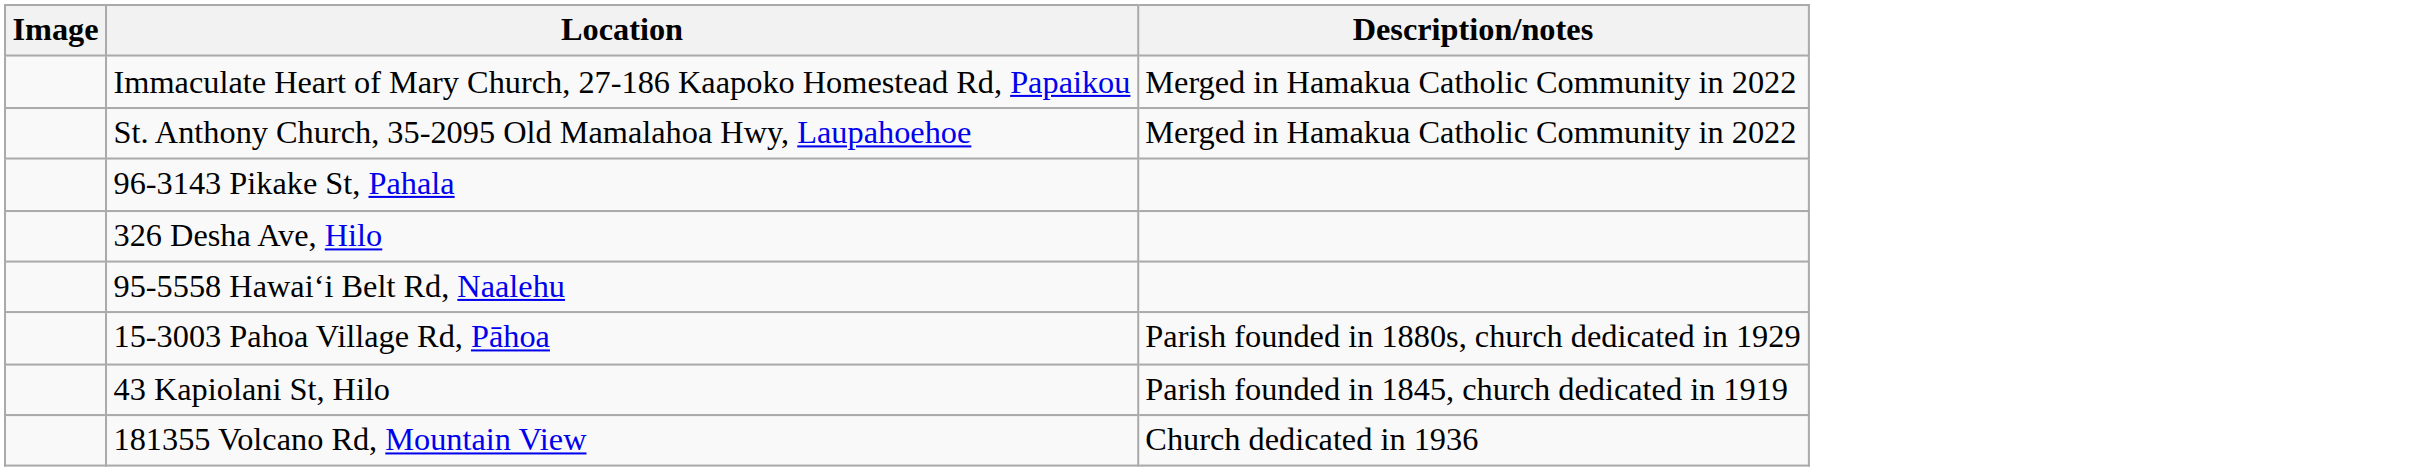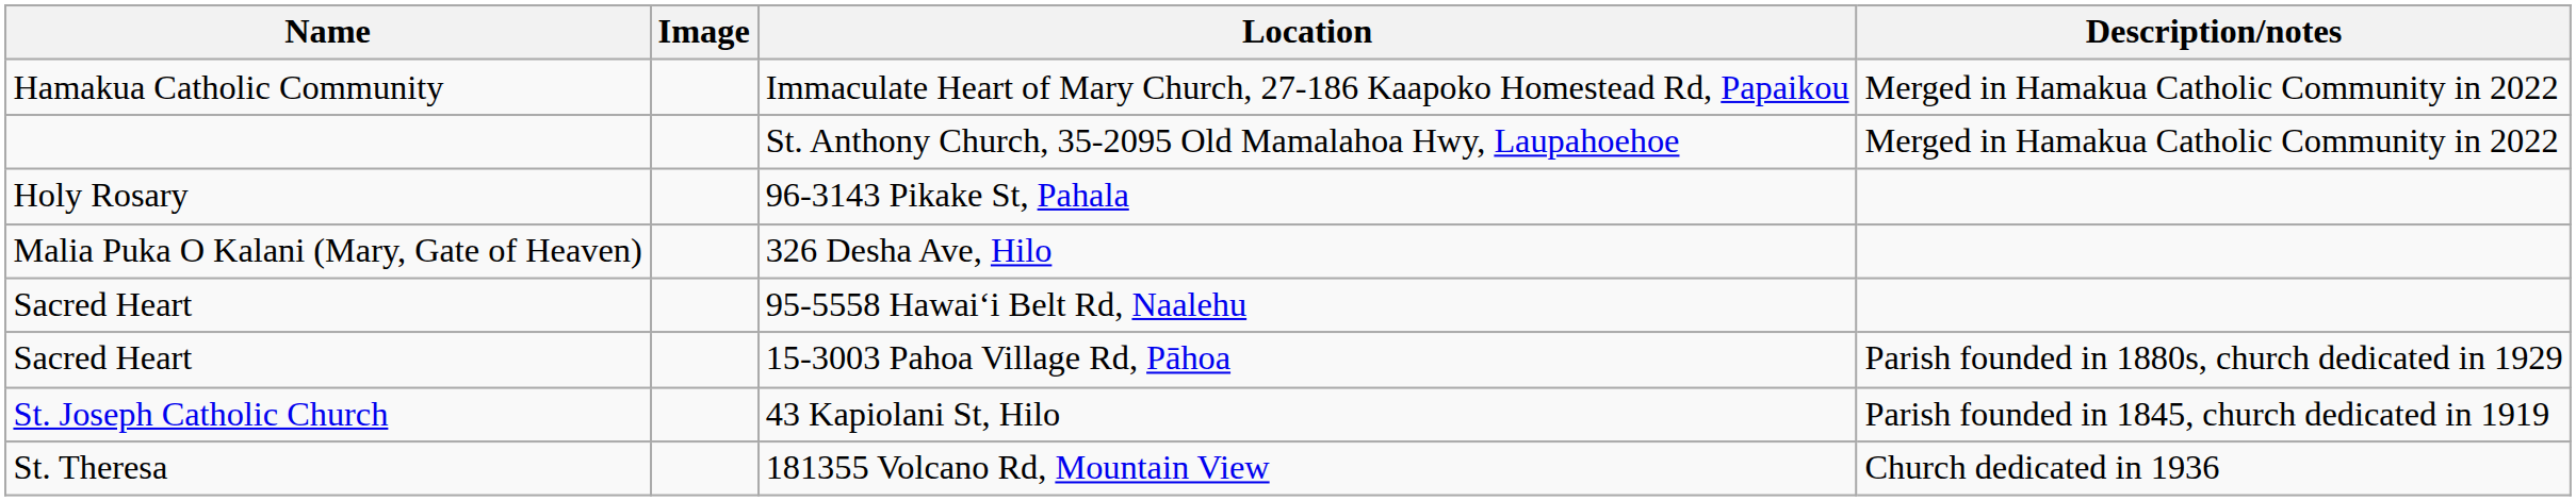+ column: Name | Hamakua Catholic Community | Holy Rosary | Malia Puka O Kalani (Mary, Gate of Heaven) | Sacred Heart | Sacred Heart | St. Joseph Catholic Church | St. Theresa
